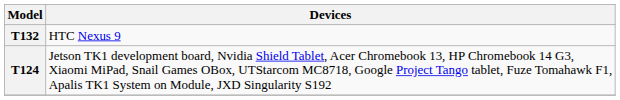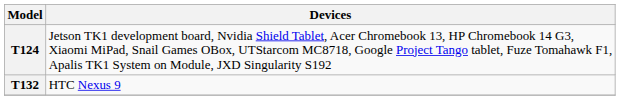rows swapped: T124 <-> T132
